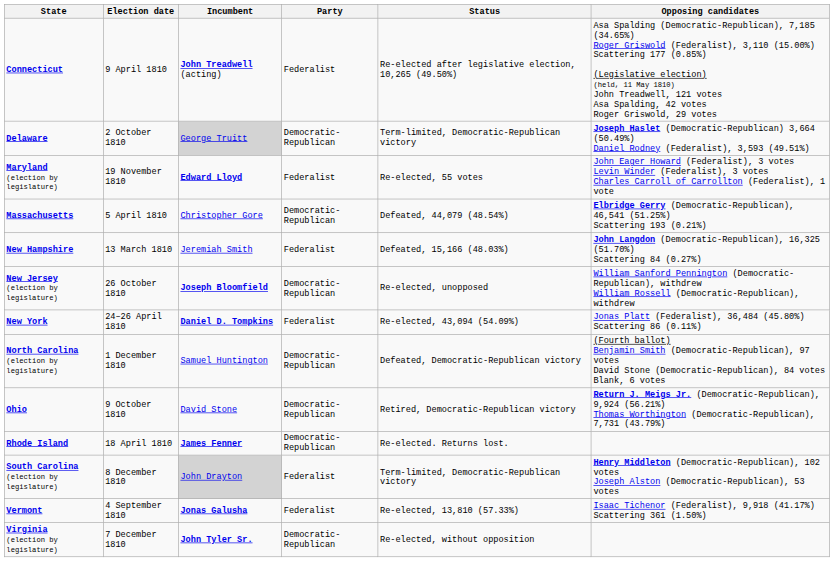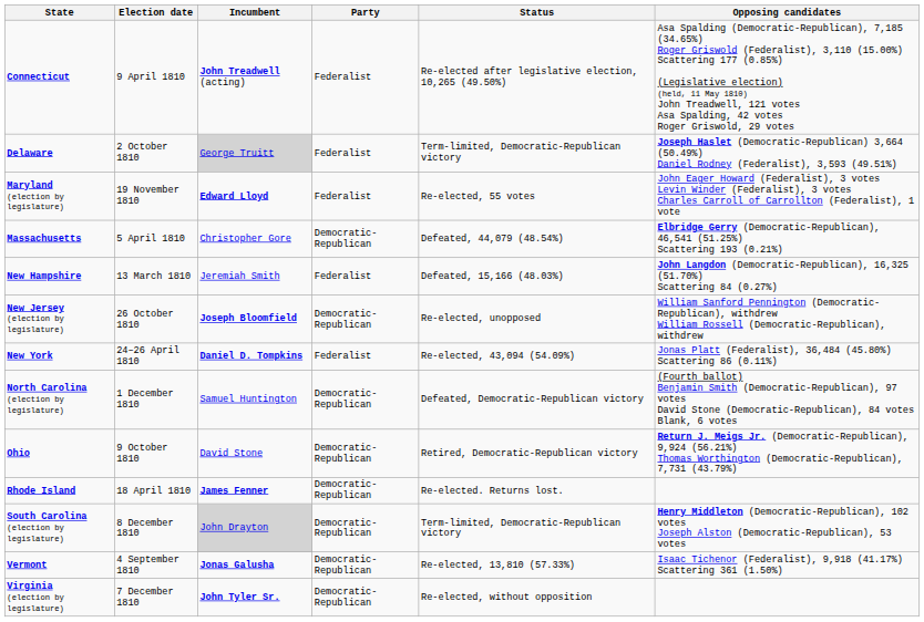Delaware | Party: Democratic-Republican -> Federalist
South Carolina (election by legislature) | Party: Federalist -> Democratic-Republican
Vermont | Party: Federalist -> Democratic-Republican
